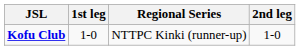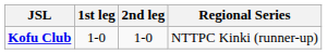columns swapped: 2nd leg <-> Regional Series
